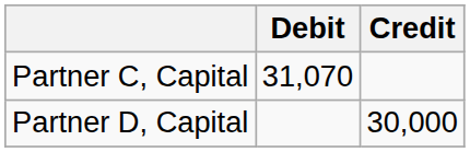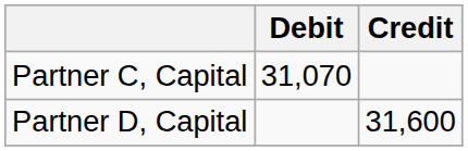Partner D, Capital | Credit: 30,000 -> 31,600
